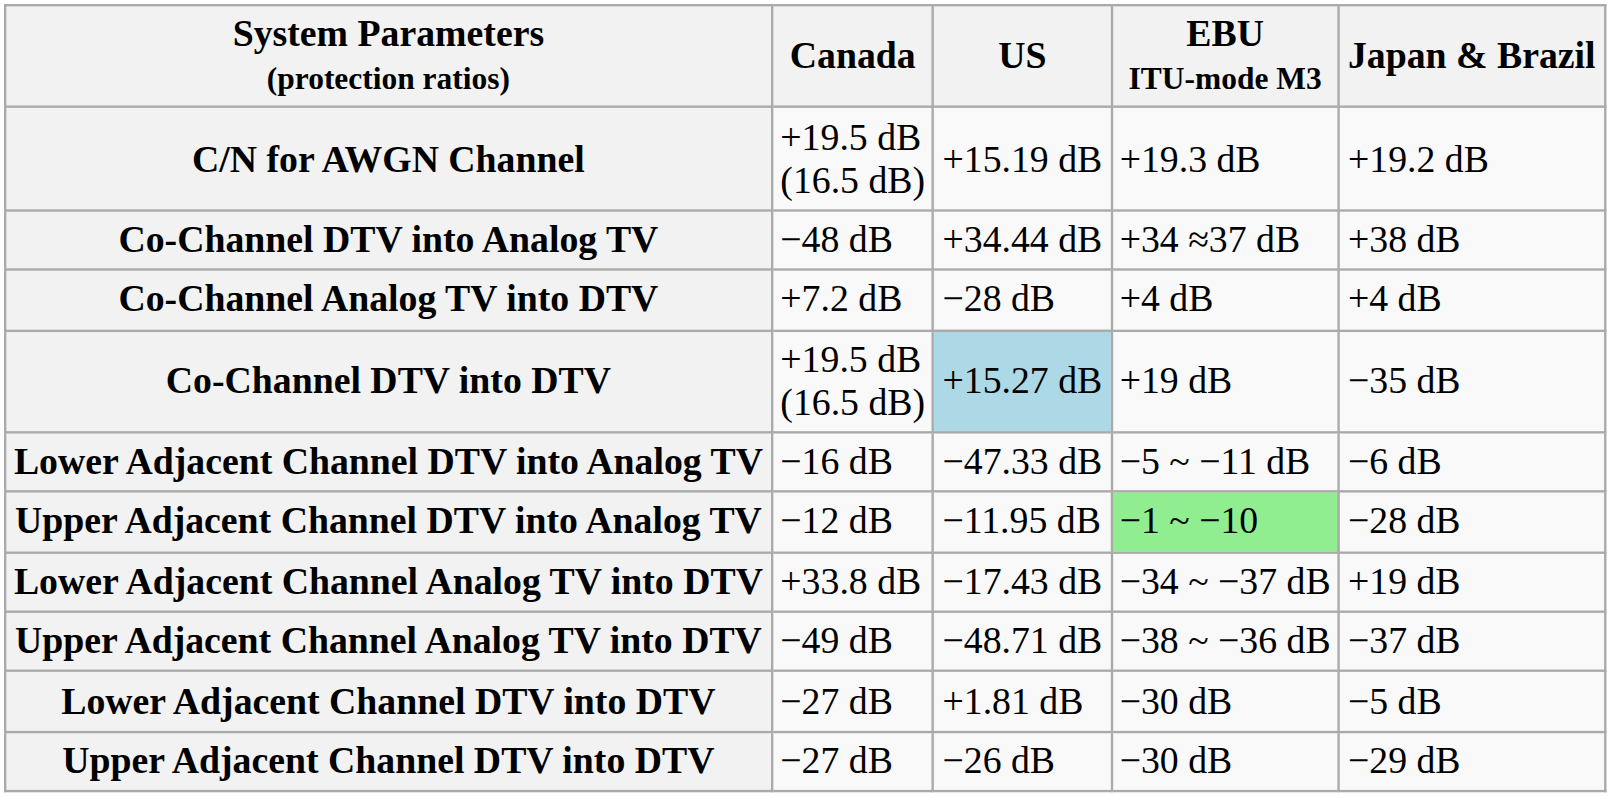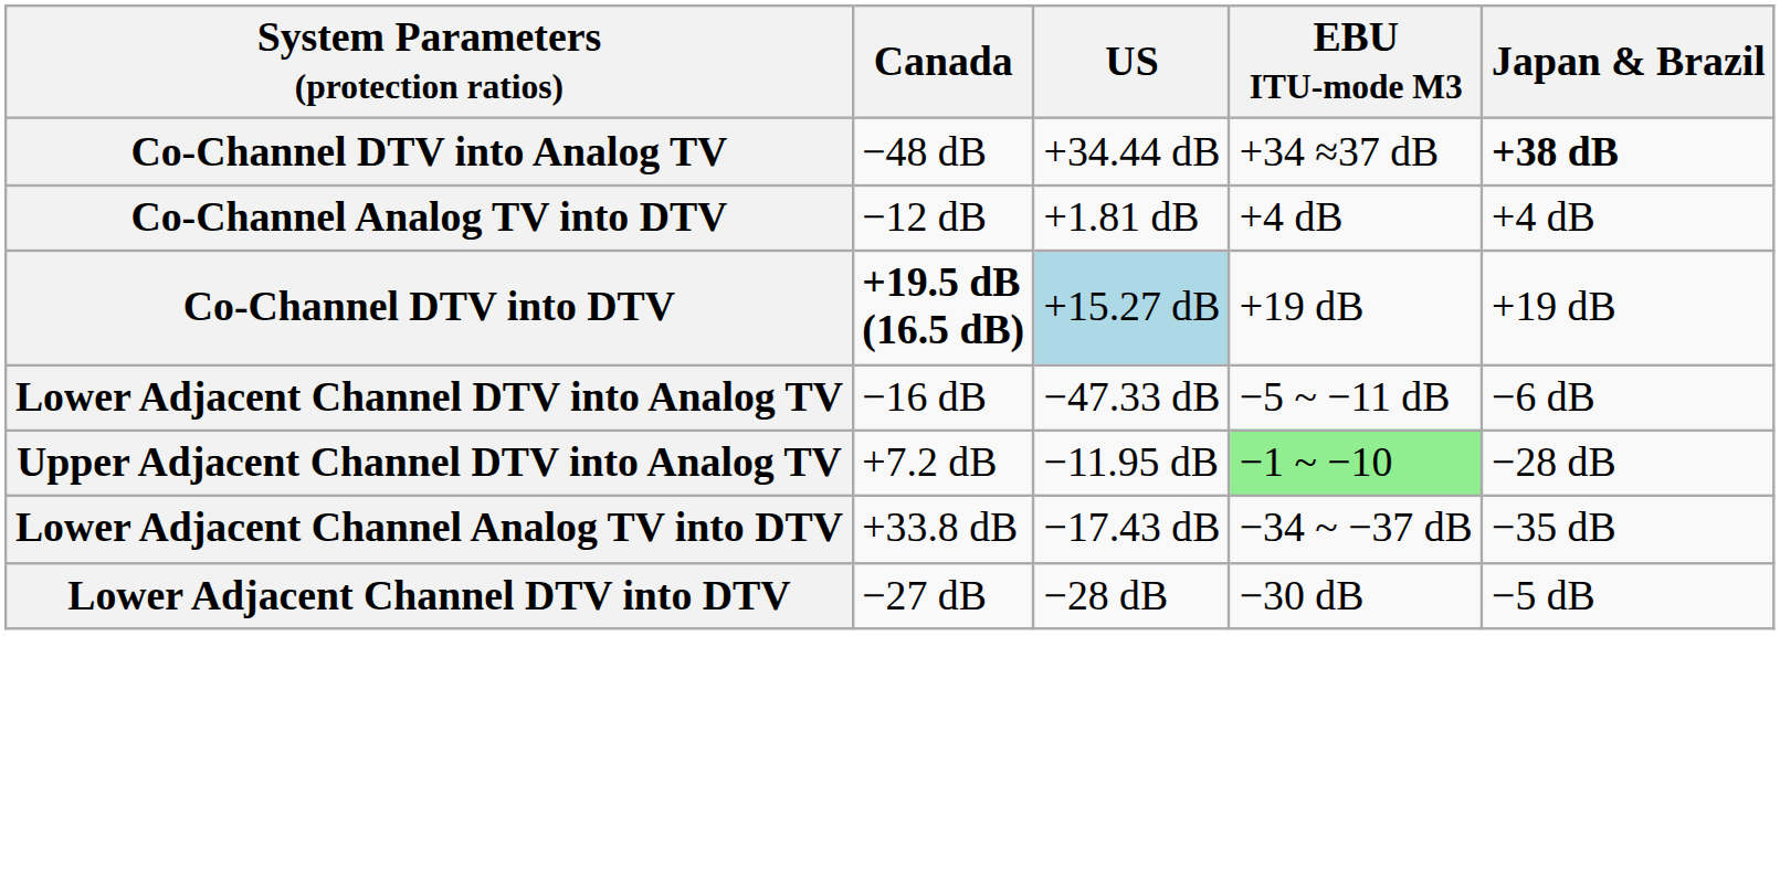- row: C/N for AWGN Channel | +19.5 dB (16.5 dB) | +15.19 dB | +19.3 dB | +19.2 dB
Co-Channel DTV into Analog TV | Japan & Brazil: normal -> bold
Co-Channel Analog TV into DTV | Canada: +7.2 dB -> −12 dB
Co-Channel Analog TV into DTV | US: −28 dB -> +1.81 dB
Co-Channel DTV into DTV | Canada: normal -> bold
Co-Channel DTV into DTV | Japan & Brazil: −35 dB -> +19 dB
Upper Adjacent Channel DTV into Analog TV | Canada: −12 dB -> +7.2 dB
Lower Adjacent Channel Analog TV into DTV | Japan & Brazil: +19 dB -> −35 dB
- row: Upper Adjacent Channel Analog TV into DTV | −49 dB | −48.71 dB | −38 ~ −36 dB | −37 dB
Lower Adjacent Channel DTV into DTV | US: +1.81 dB -> −28 dB
- row: Upper Adjacent Channel DTV into DTV | −27 dB | −26 dB | −30 dB | −29 dB
